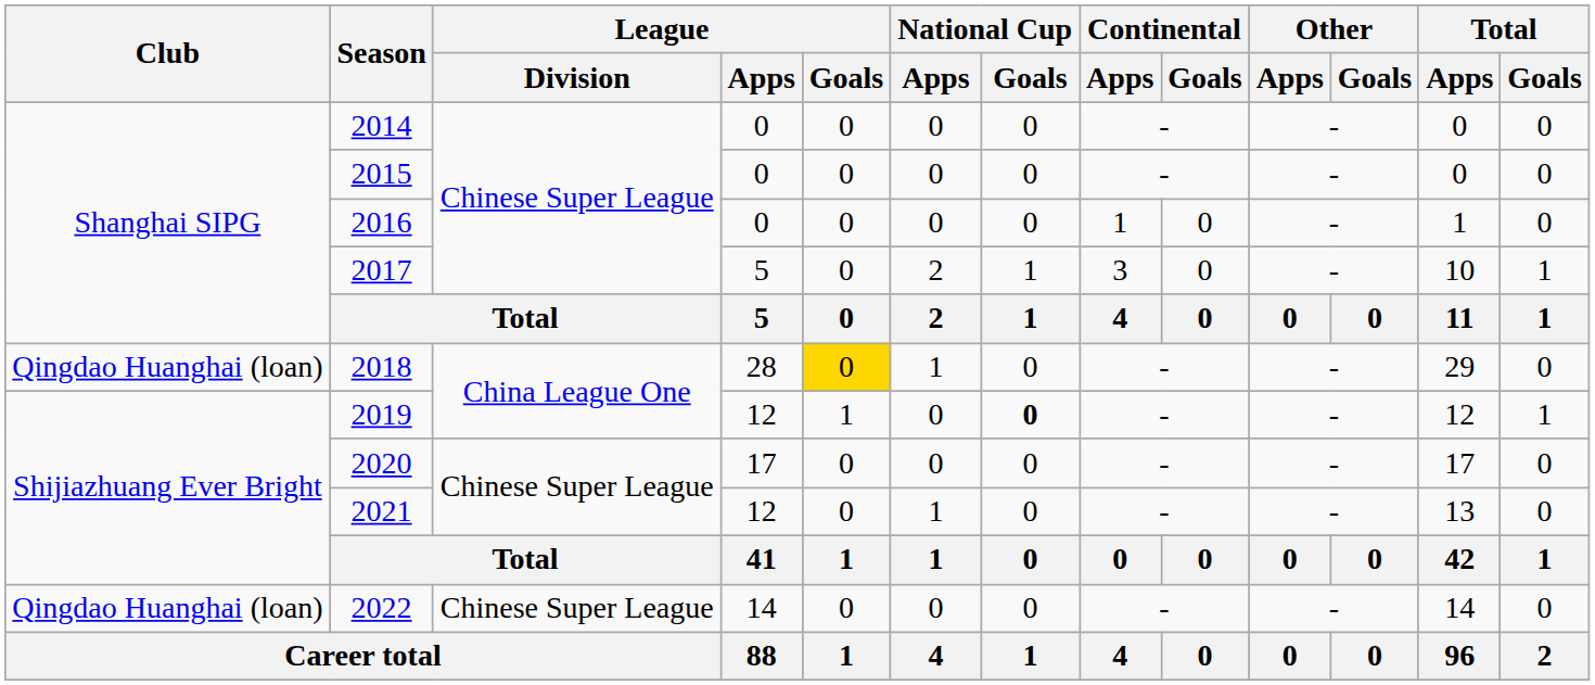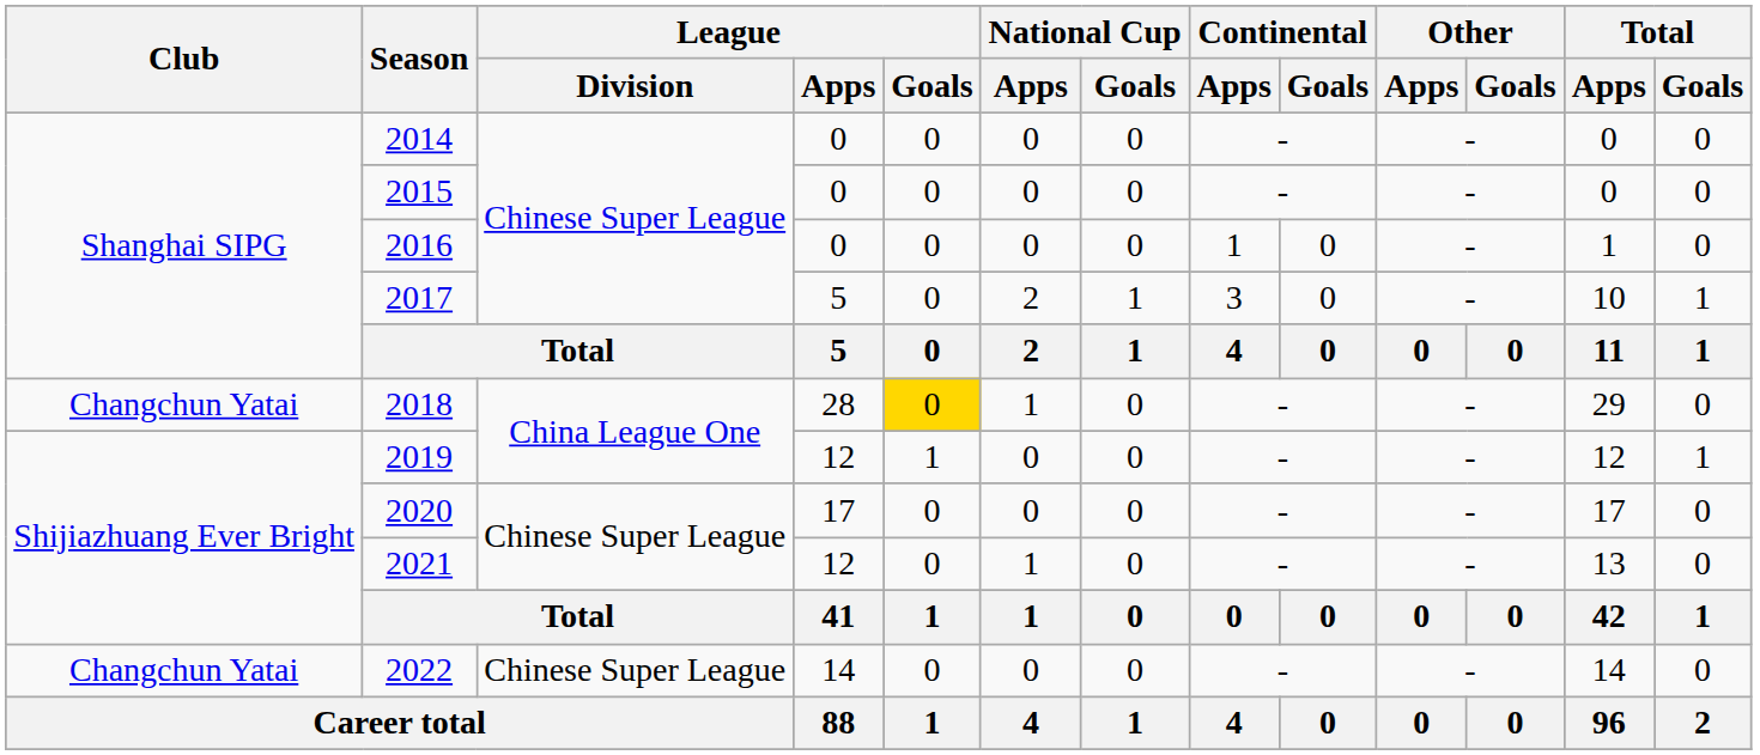2018 | Club: Qingdao Huanghai (loan) -> Changchun Yatai
2019 | National Cup / Goals: bold -> normal
2022 | Club: Qingdao Huanghai (loan) -> Changchun Yatai
